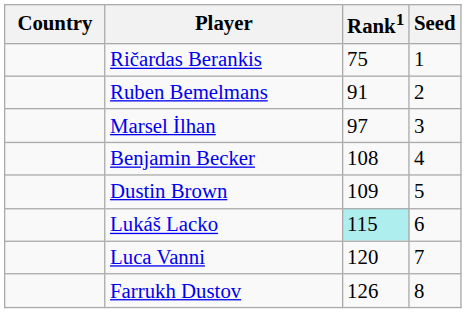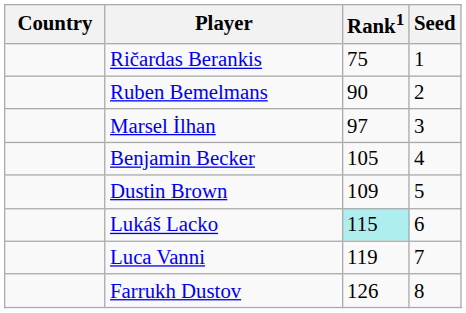Ruben Bemelmans | Rank1: 91 -> 90
Benjamin Becker | Rank1: 108 -> 105
Luca Vanni | Rank1: 120 -> 119
